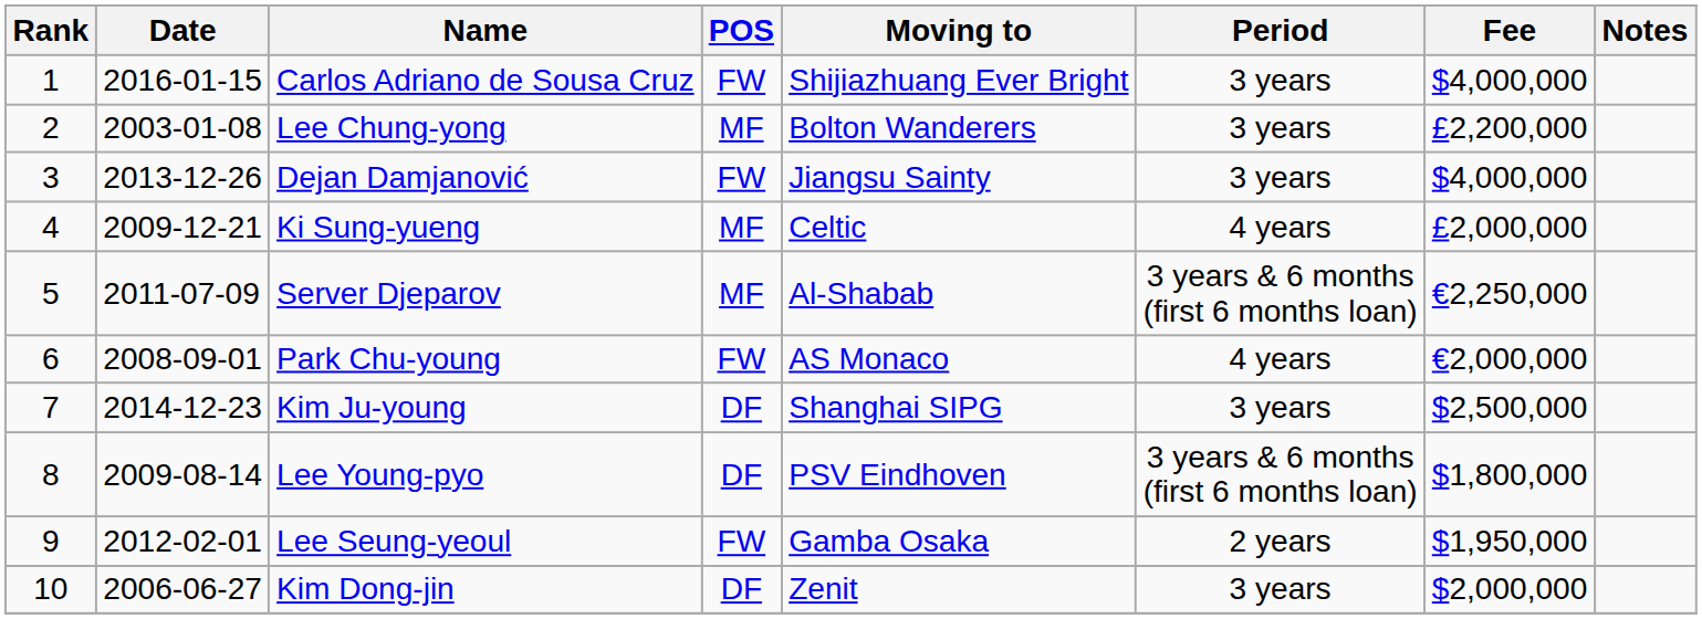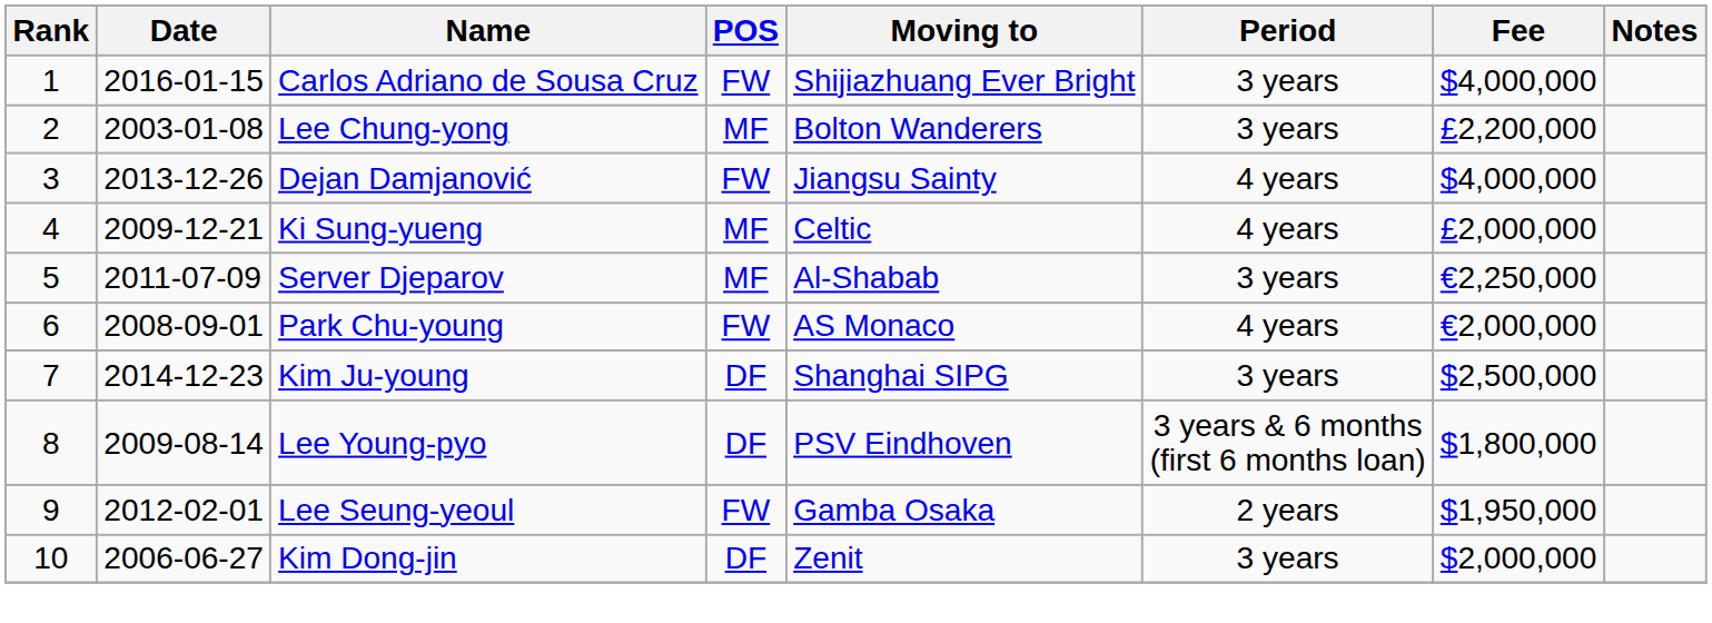Dejan Damjanović | Period: 3 years -> 4 years
Server Djeparov | Period: 3 years & 6 months (first 6 months loan) -> 3 years
